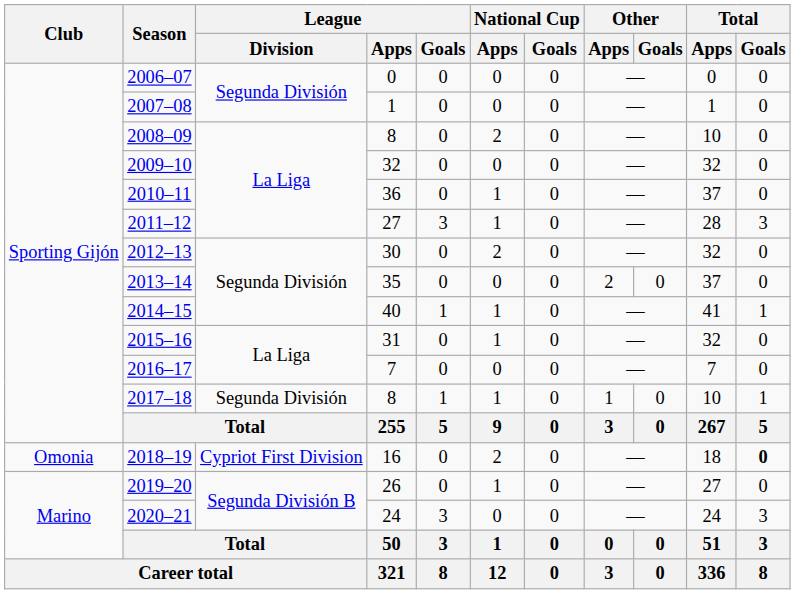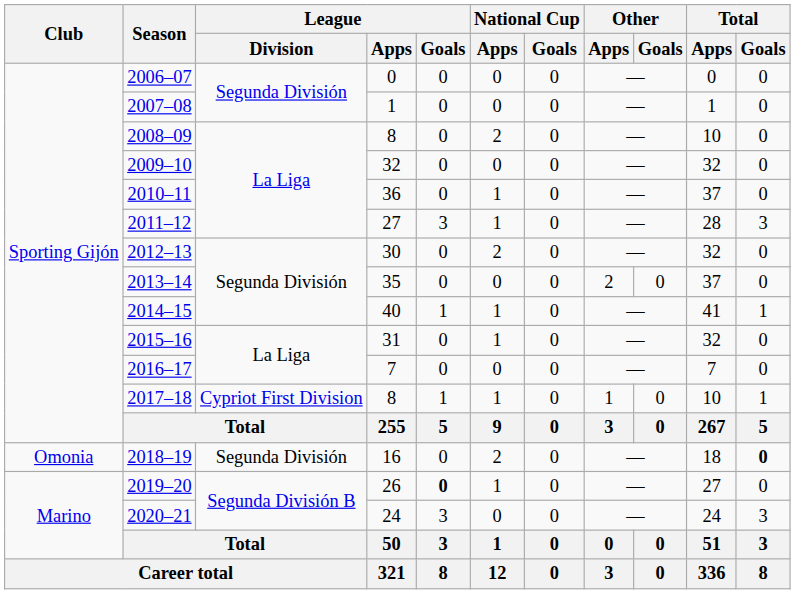2017–18 | League / Division: Segunda División -> Cypriot First Division
2018–19 | League / Division: Cypriot First Division -> Segunda División
2019–20 | League / Goals: normal -> bold
